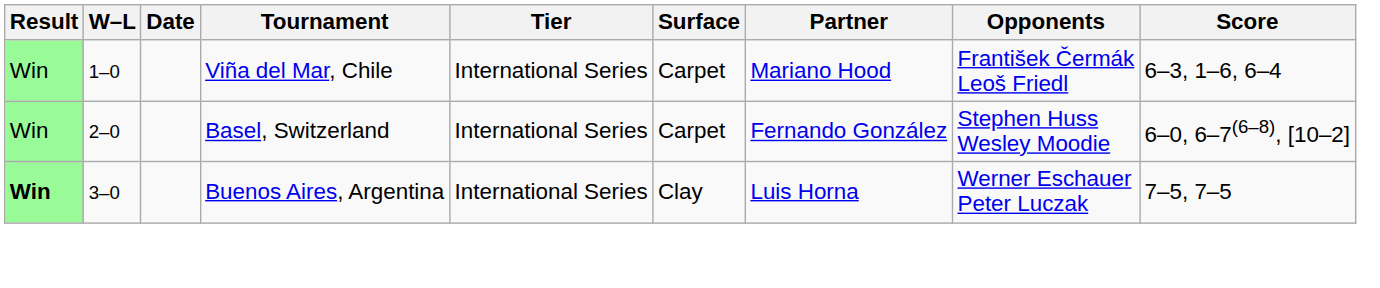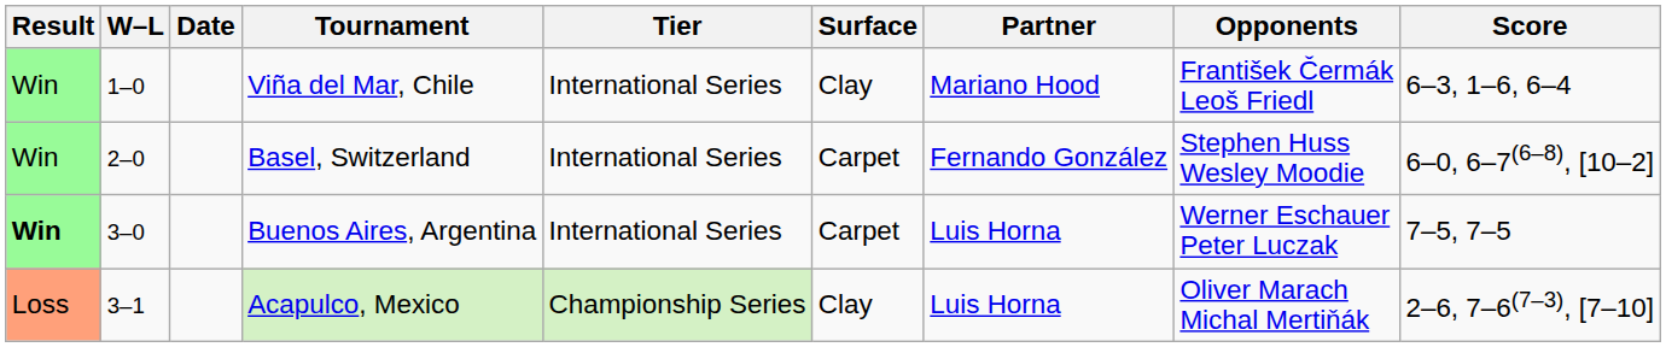Viña del Mar, Chile | Surface: Carpet -> Clay
Buenos Aires, Argentina | Surface: Clay -> Carpet
+ row: Loss | 3–1 | Acapulco, Mexico | Championship Series | Clay | Luis Horna | Oliver Marach Michal Mertiňák | 2–6, 7–6(7–3), [7–10]
